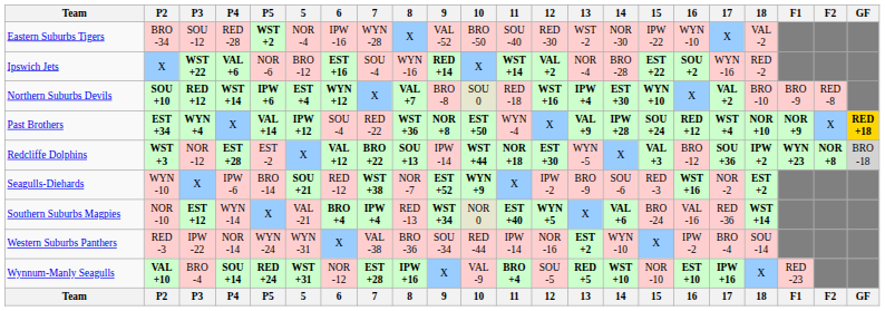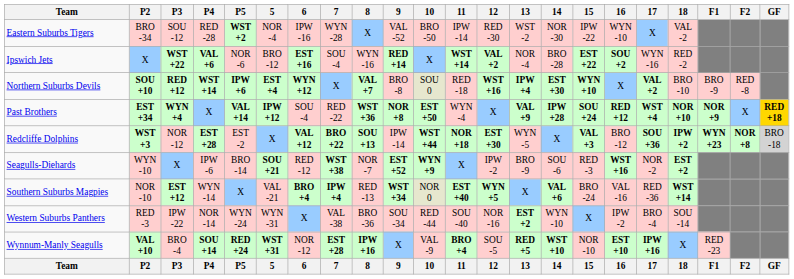Eastern Suburbs Tigers | 11: SOU -40 -> IPW -14
Western Suburbs Panthers | 11: IPW -14 -> SOU -40
